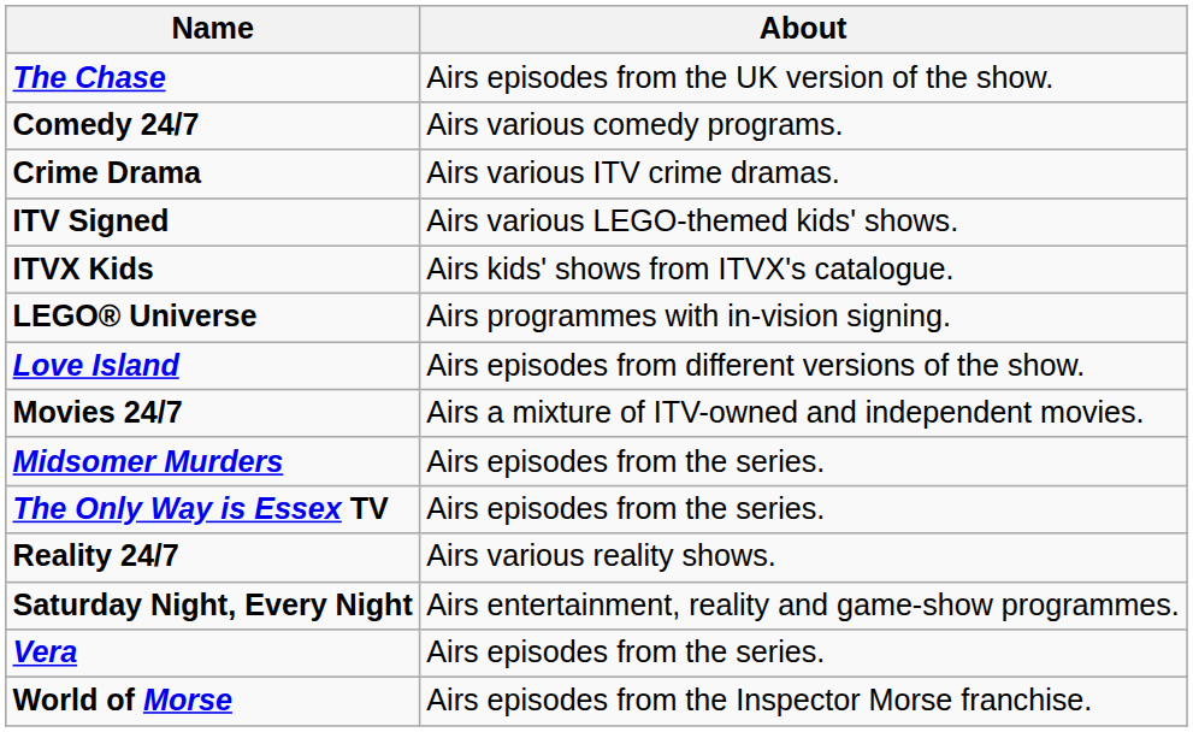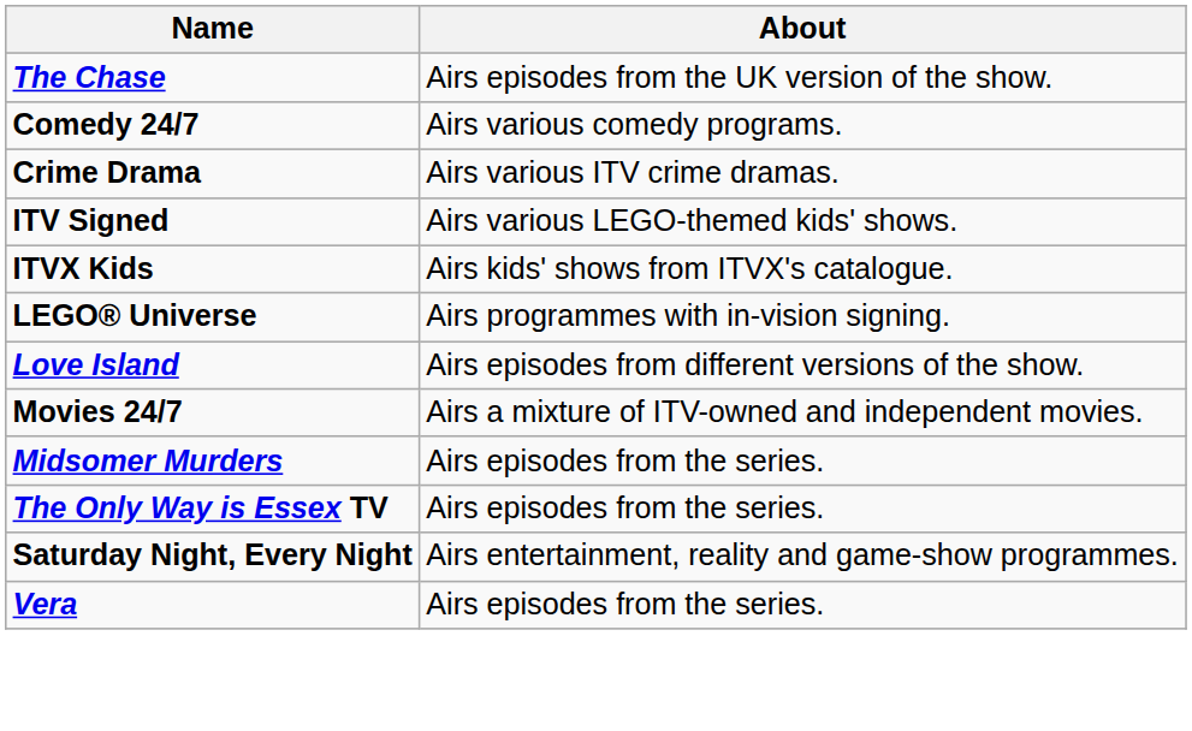- row: Reality 24/7 | Airs various reality shows.
- row: World of Morse | Airs episodes from the Inspector Morse franchise.
